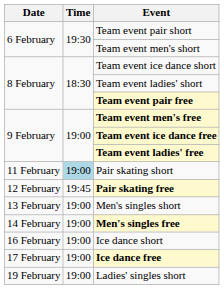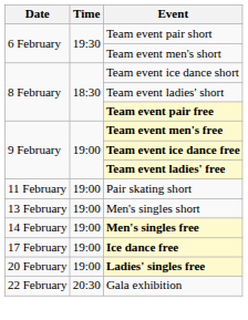Pair skating short | Time: lightblue background -> no background
- row: 12 February | 19:45 | Pair skating free
- row: 16 February | 19:00 | Ice dance short
- row: 19 February | 19:00 | Ladies' singles short
+ row: 20 February | 19:00 | Ladies' singles free
+ row: 22 February | 20:30 | Gala exhibition
